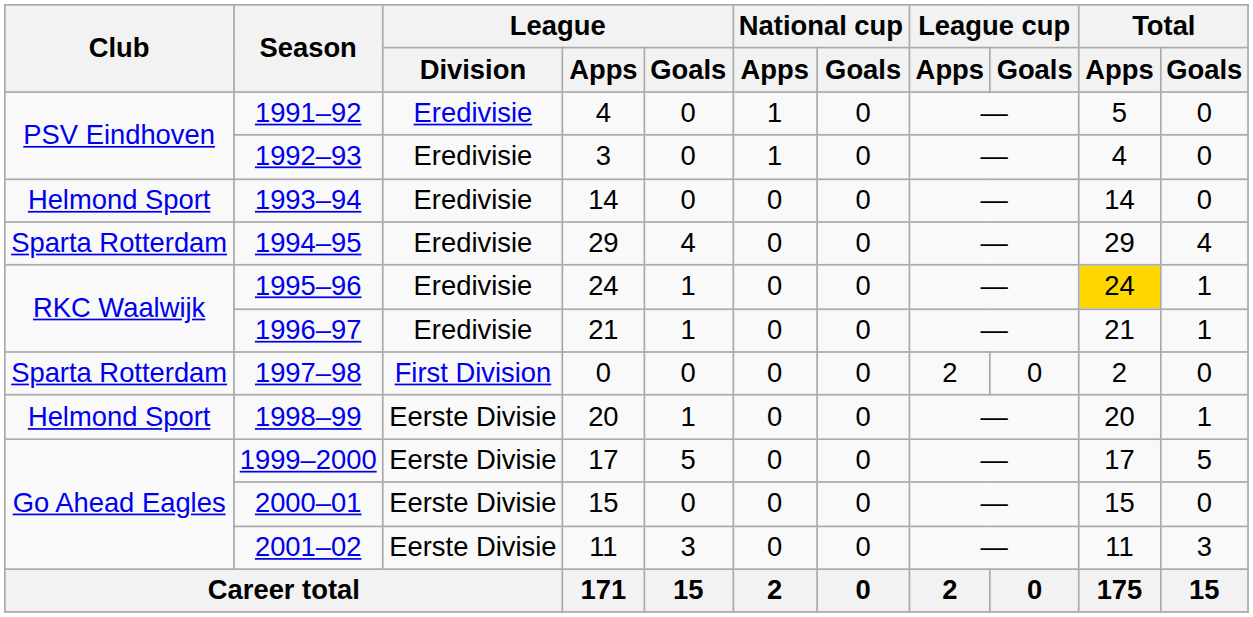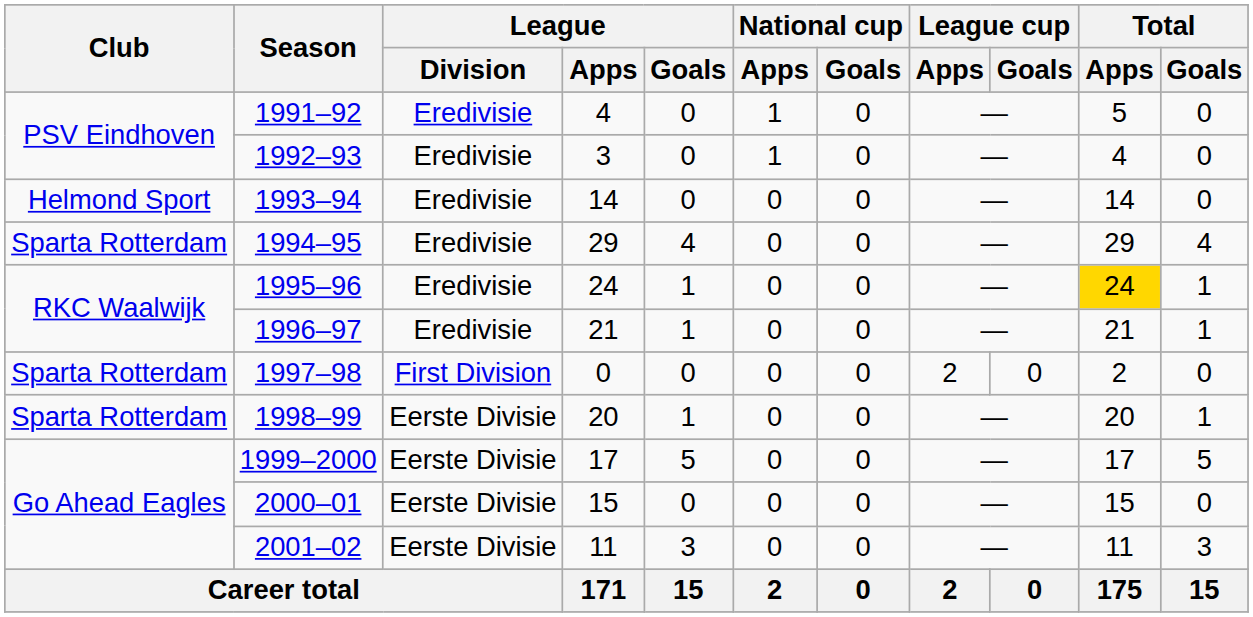1998–99 | Club: Helmond Sport -> Sparta Rotterdam
